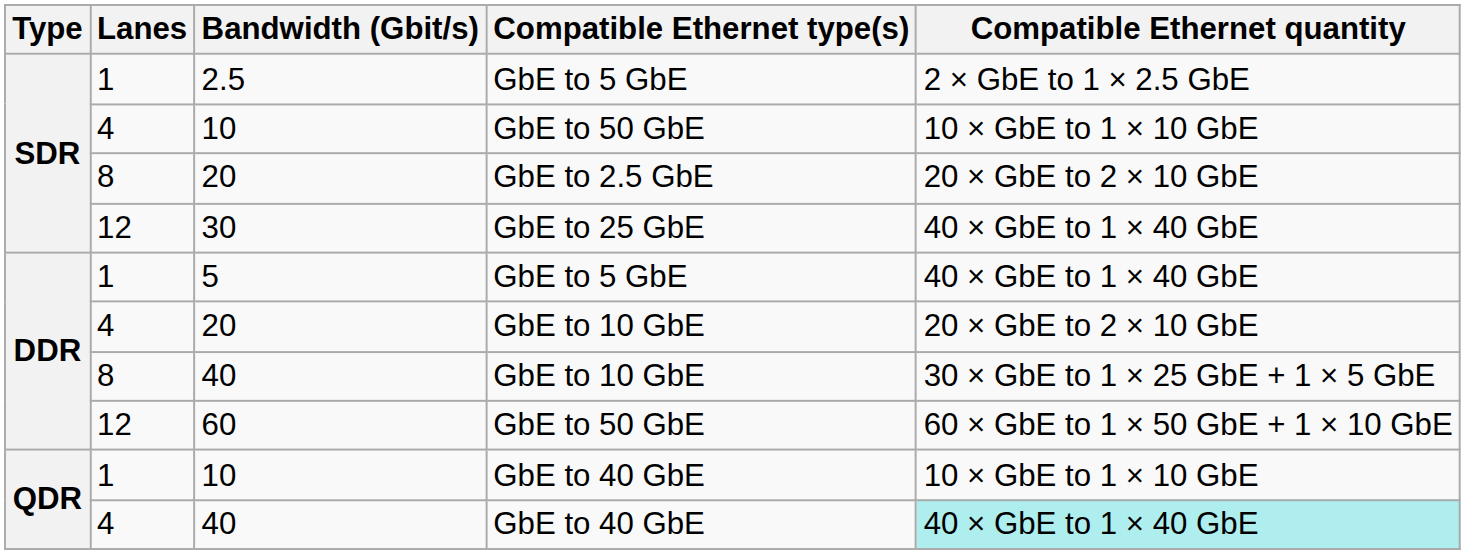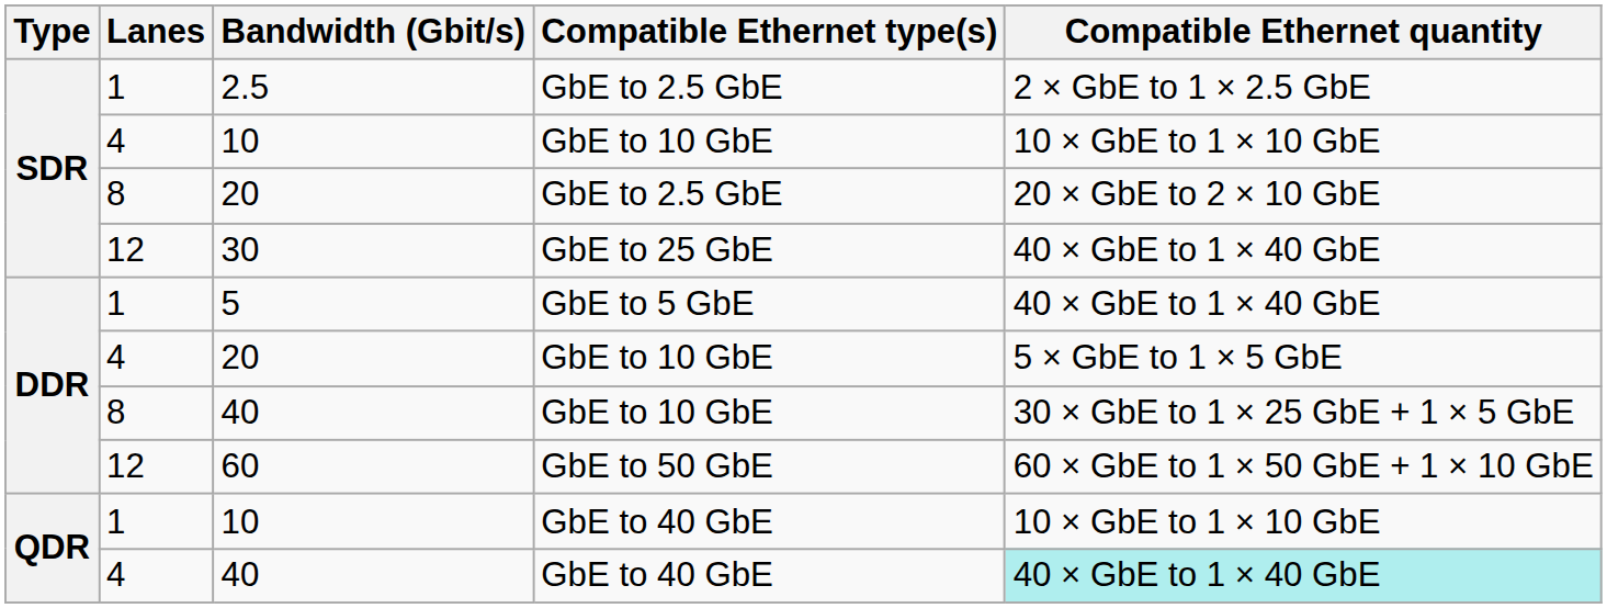2.5 | Compatible Ethernet type(s): GbE to 5 GbE -> GbE to 2.5 GbE
4 / 10 | Compatible Ethernet type(s): GbE to 50 GbE -> GbE to 10 GbE
4 / 20 | Compatible Ethernet quantity: 20 × GbE to 2 × 10 GbE -> 5 × GbE to 1 × 5 GbE
